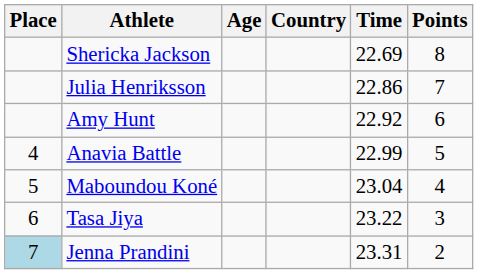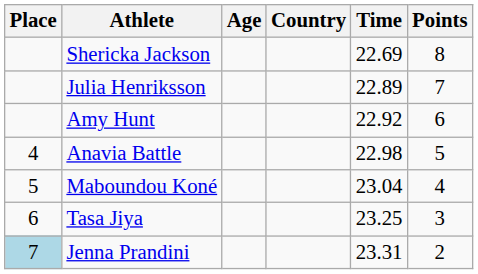Julia Henriksson | Time: 22.86 -> 22.89
Anavia Battle | Time: 22.99 -> 22.98
Tasa Jiya | Time: 23.22 -> 23.25
